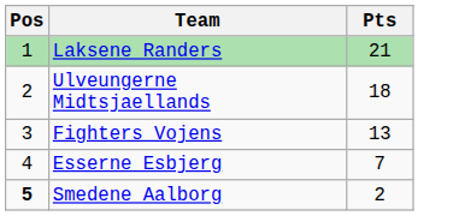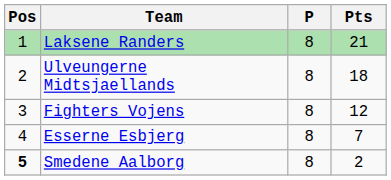+ column: P | 8 | 8 | 8 | 8 | 8
Fighters Vojens | Pts: 13 -> 12
